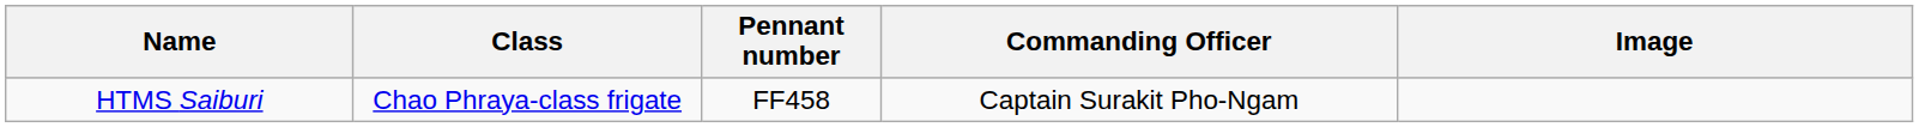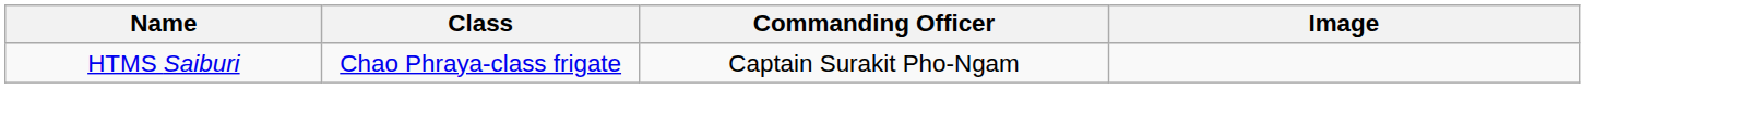- column: Pennant number | FF458
